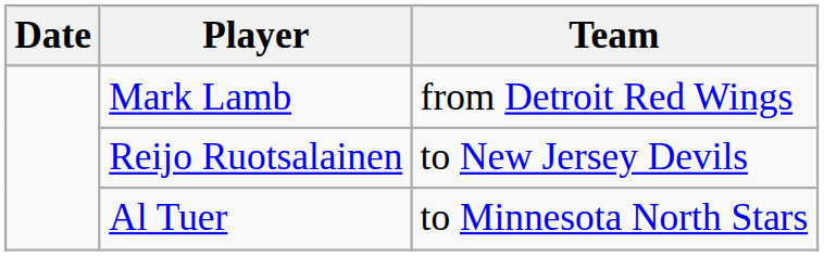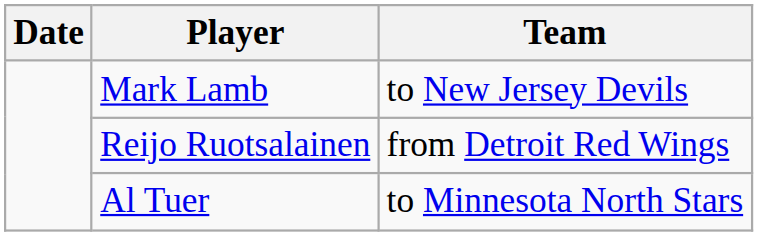Mark Lamb | Team: from Detroit Red Wings -> to New Jersey Devils
Reijo Ruotsalainen | Team: to New Jersey Devils -> from Detroit Red Wings
